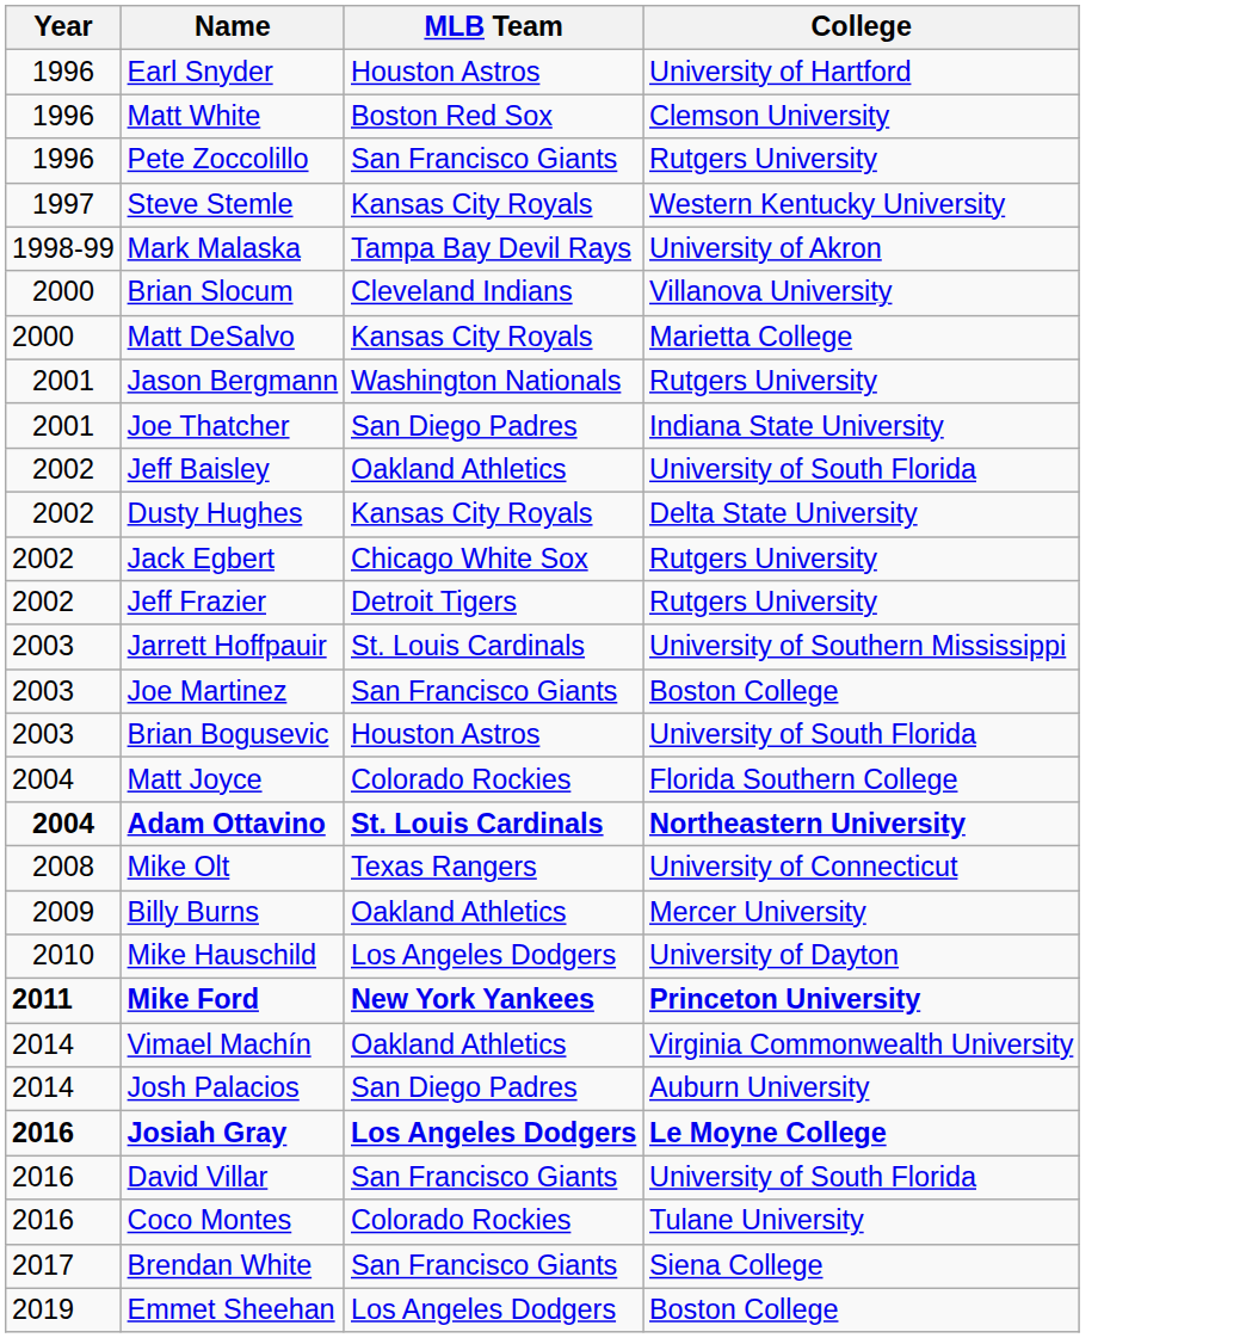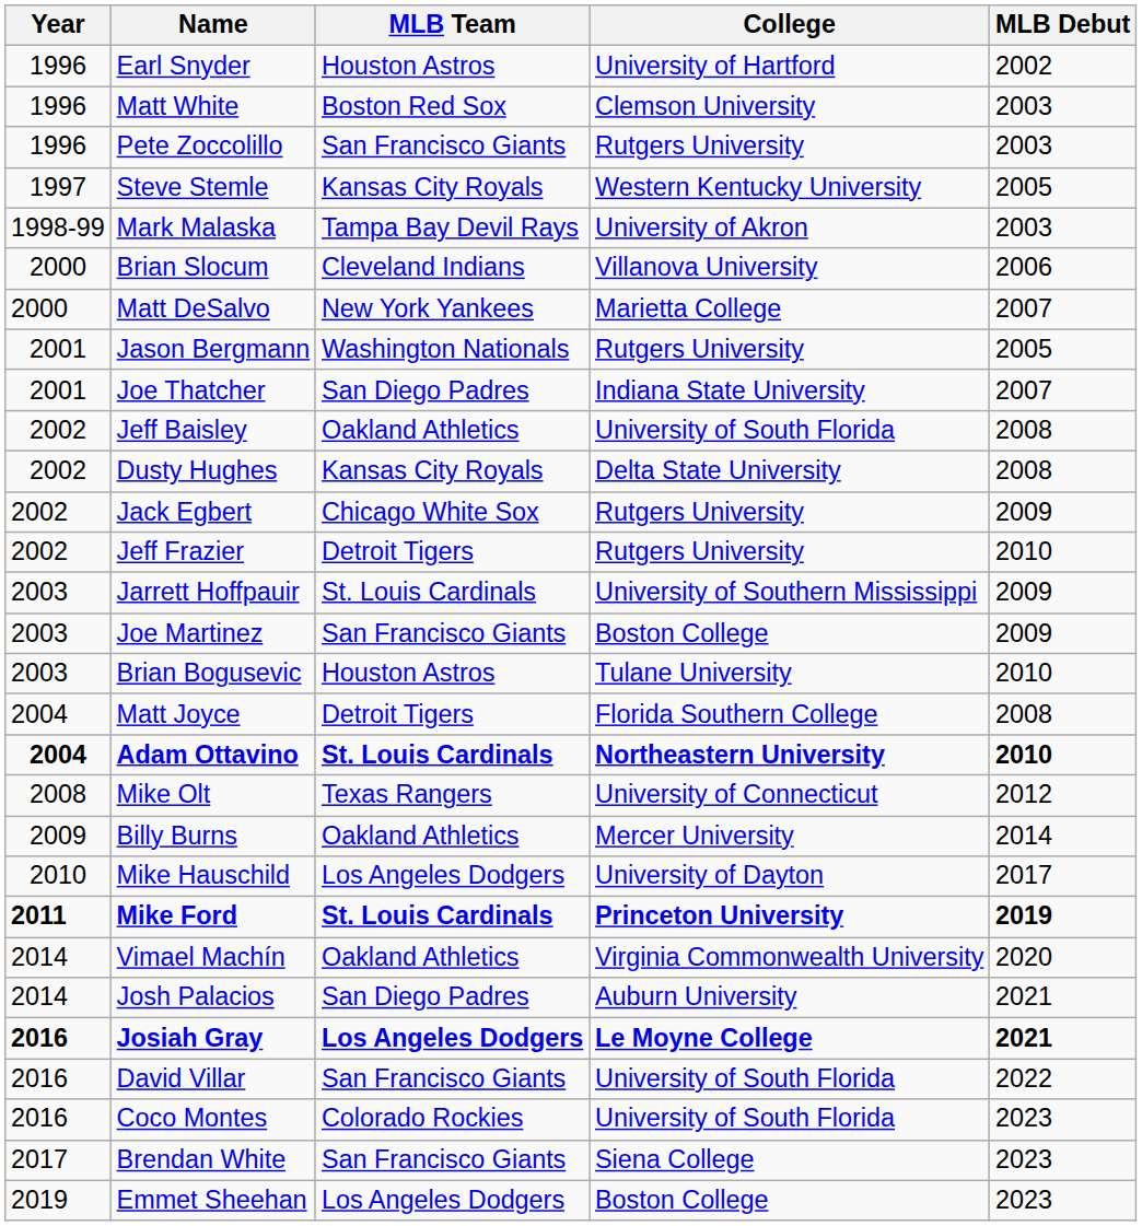+ column: MLB Debut | 2002 | 2003 | 2003 | 2005 | 2003 | 2006 | 2007 | 2005 | 2007 | 2008 | 2008 | 2009 | 2010 | 2009 | 2009 | 2010 | 2008 | 2010 | 2012 | 2014 | 2017 | 2019 | 2020 | 2021 | 2021 | 2022 | 2023 | 2023 | 2023
Matt DeSalvo | MLB Team: Kansas City Royals -> New York Yankees
Brian Bogusevic | College: University of South Florida -> Tulane University
Matt Joyce | MLB Team: Colorado Rockies -> Detroit Tigers
Mike Ford | MLB Team: New York Yankees -> St. Louis Cardinals
Coco Montes | College: Tulane University -> University of South Florida
